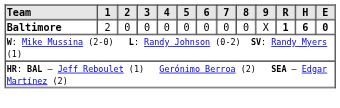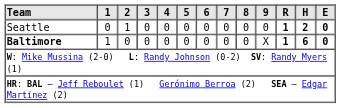+ row: Seattle | 0 | 1 | 0 | 0 | 0 | 0 | 0 | 0 | 0 | 1 | 2 | 0
Baltimore | 1: 2 -> 1
